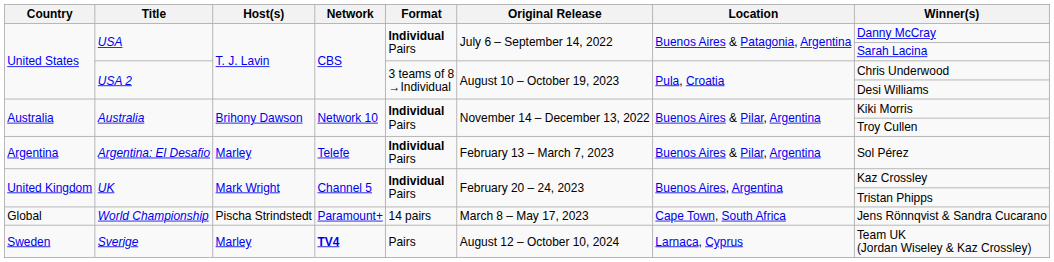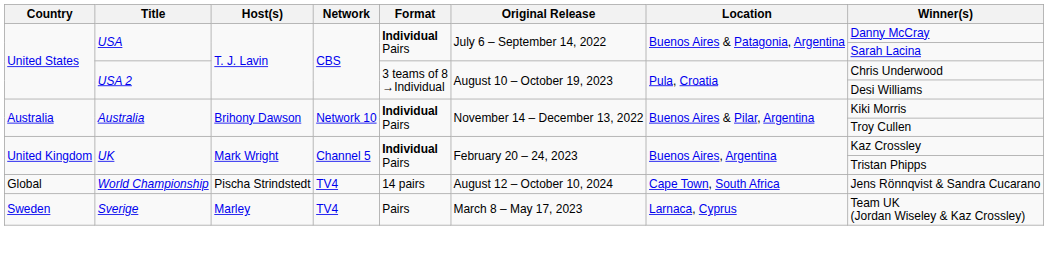- row: Argentina | Argentina: El Desafio | Marley | Telefe | Individual Pairs | February 13 – March 7, 2023 | Buenos Aires & Pilar, Argentina | Sol Pérez
World Championship | Network: Paramount+ -> TV4
World Championship | Original Release: March 8 – May 17, 2023 -> August 12 – October 10, 2024
Sverige | Network: bold -> normal
Sverige | Original Release: August 12 – October 10, 2024 -> March 8 – May 17, 2023
